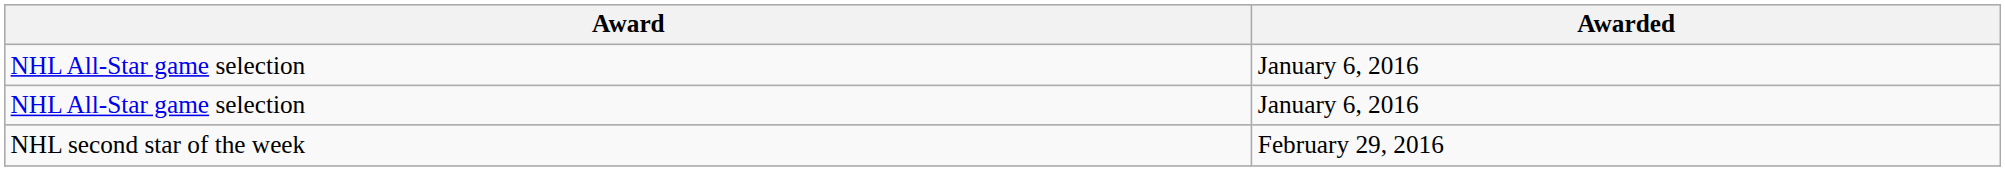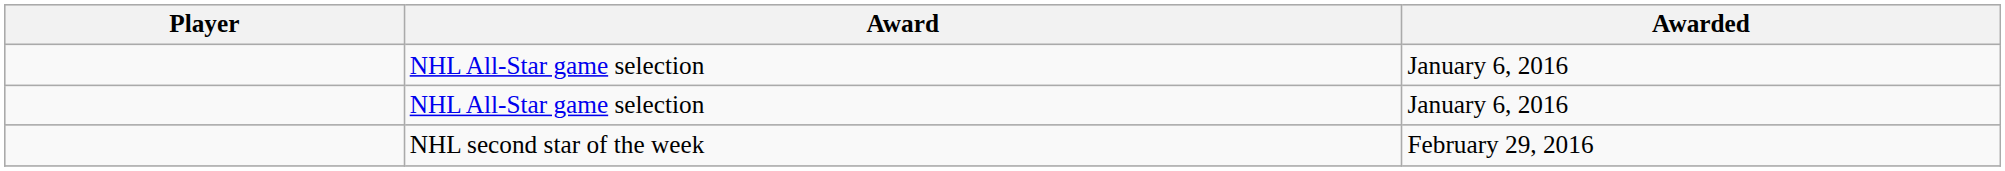+ column: Player
